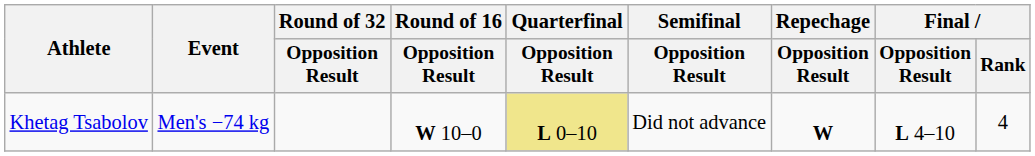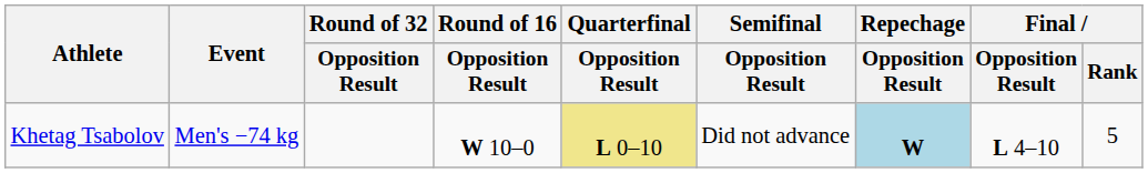Khetag Tsabolov | Repechage / Opposition Result: no background -> lightblue background
Khetag Tsabolov | Final / Rank: 4 -> 5
